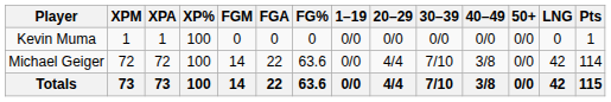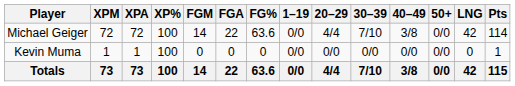rows swapped: Michael Geiger <-> Kevin Muma
